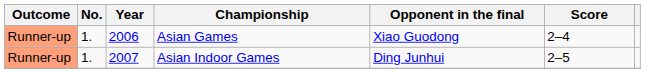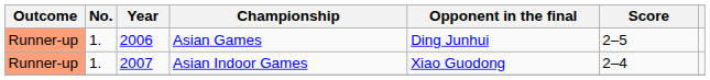Asian Games | Opponent in the final: Xiao Guodong -> Ding Junhui
Asian Games | Score: 2–4 -> 2–5
Asian Indoor Games | Opponent in the final: Ding Junhui -> Xiao Guodong
Asian Indoor Games | Score: 2–5 -> 2–4
